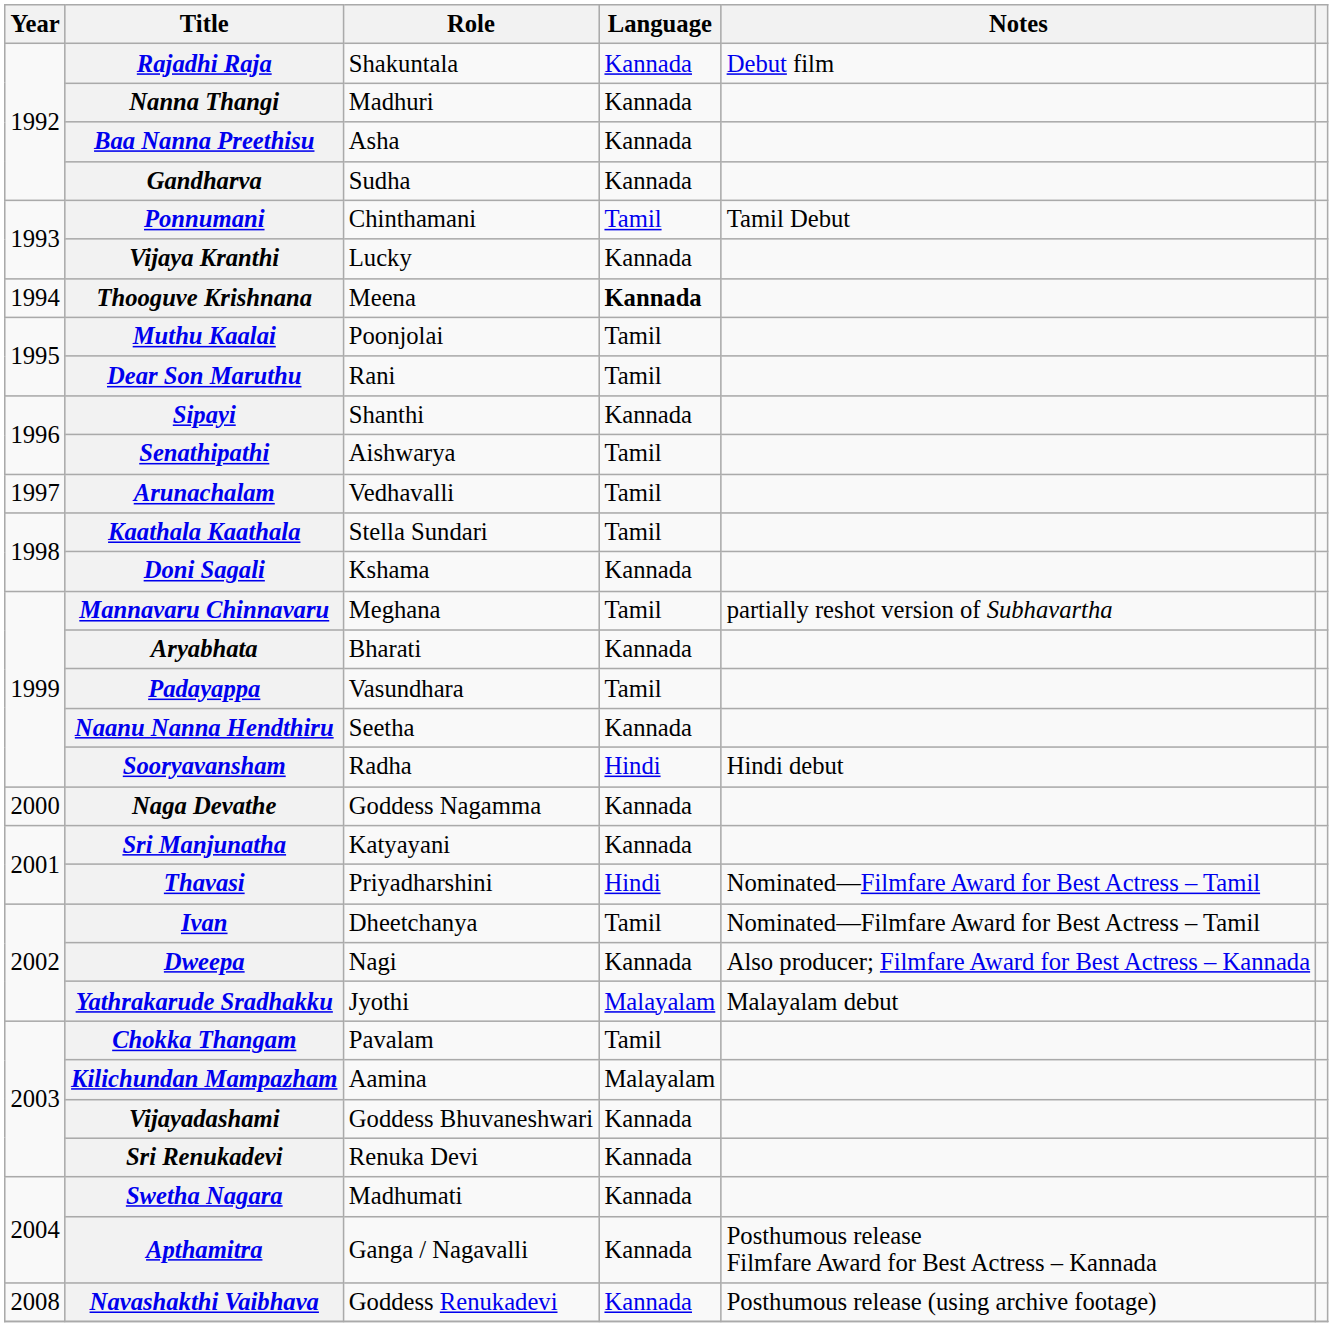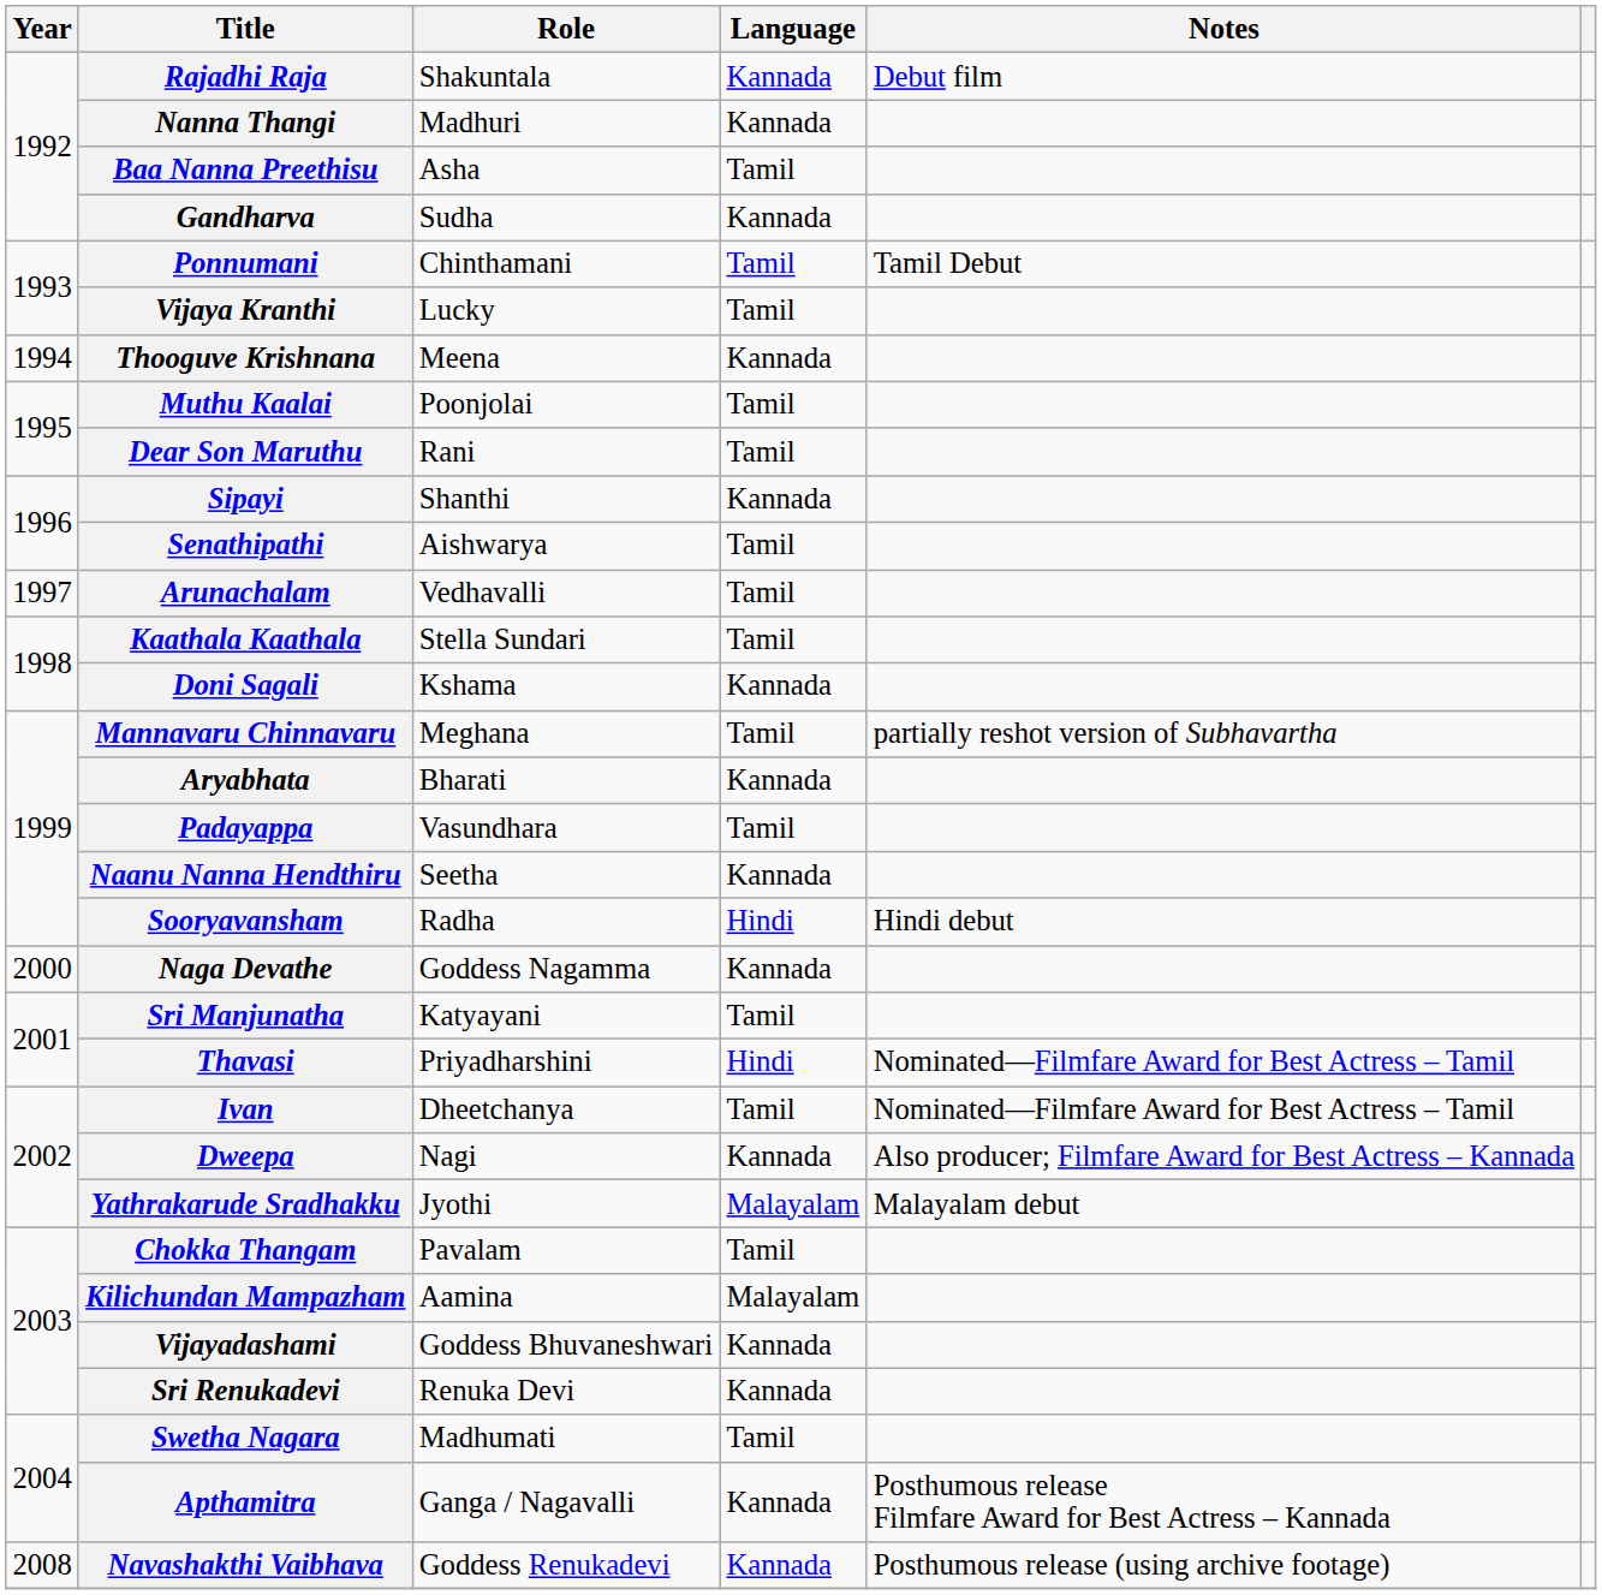Baa Nanna Preethisu | Language: Kannada -> Tamil
Vijaya Kranthi | Language: Kannada -> Tamil
Thooguve Krishnana | Language: bold -> normal
Sri Manjunatha | Language: Kannada -> Tamil
Swetha Nagara | Language: Kannada -> Tamil
